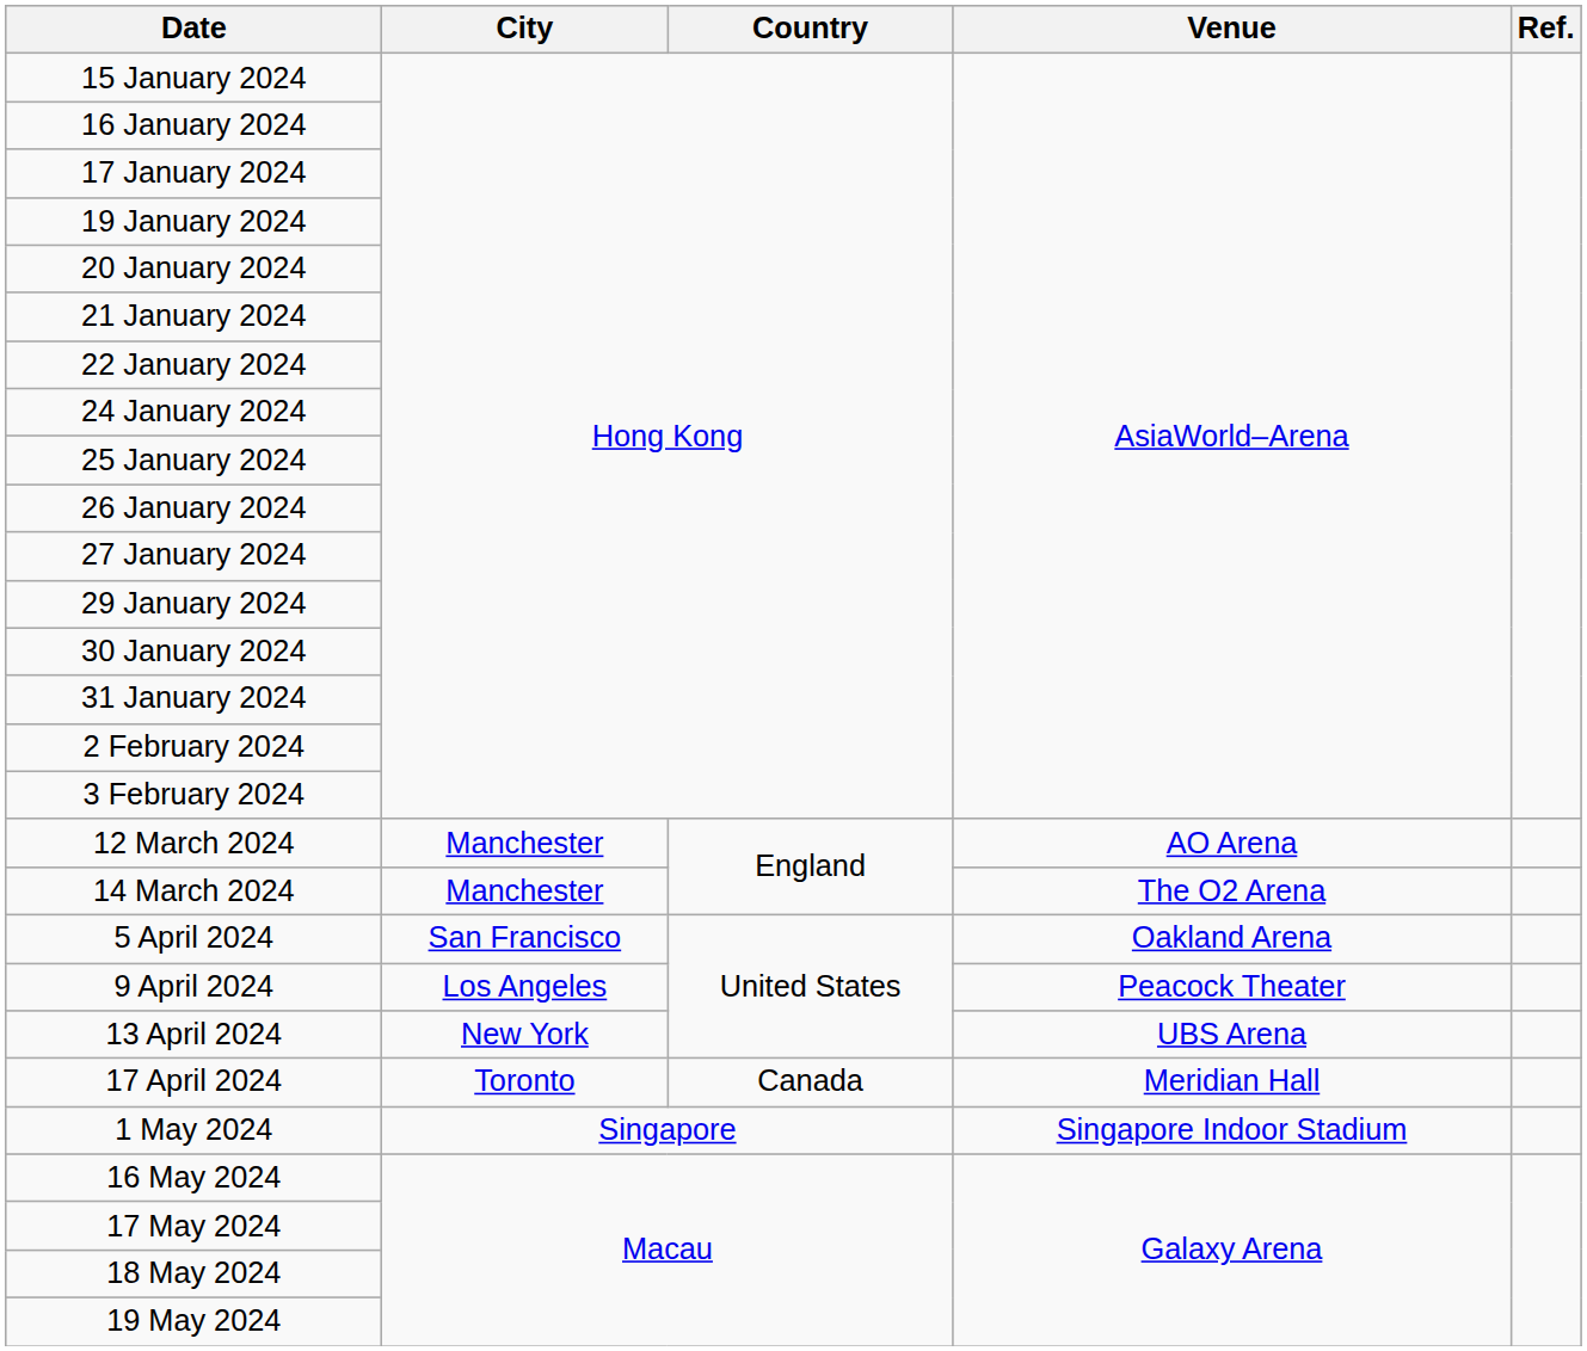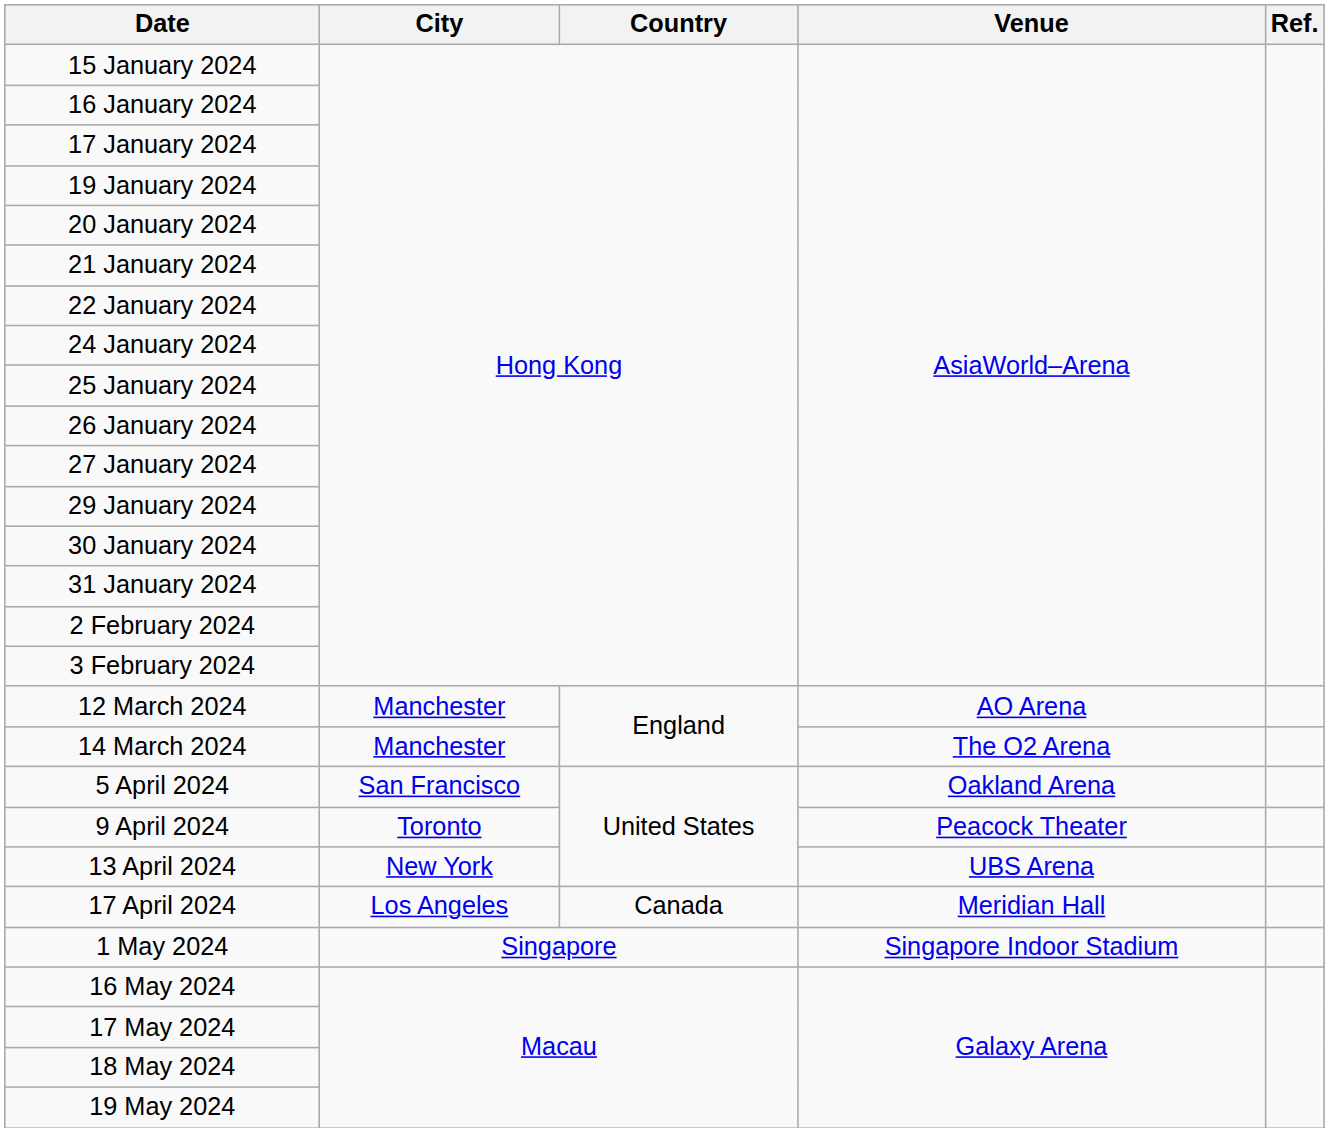9 April 2024 | City: Los Angeles -> Toronto
17 April 2024 | City: Toronto -> Los Angeles
